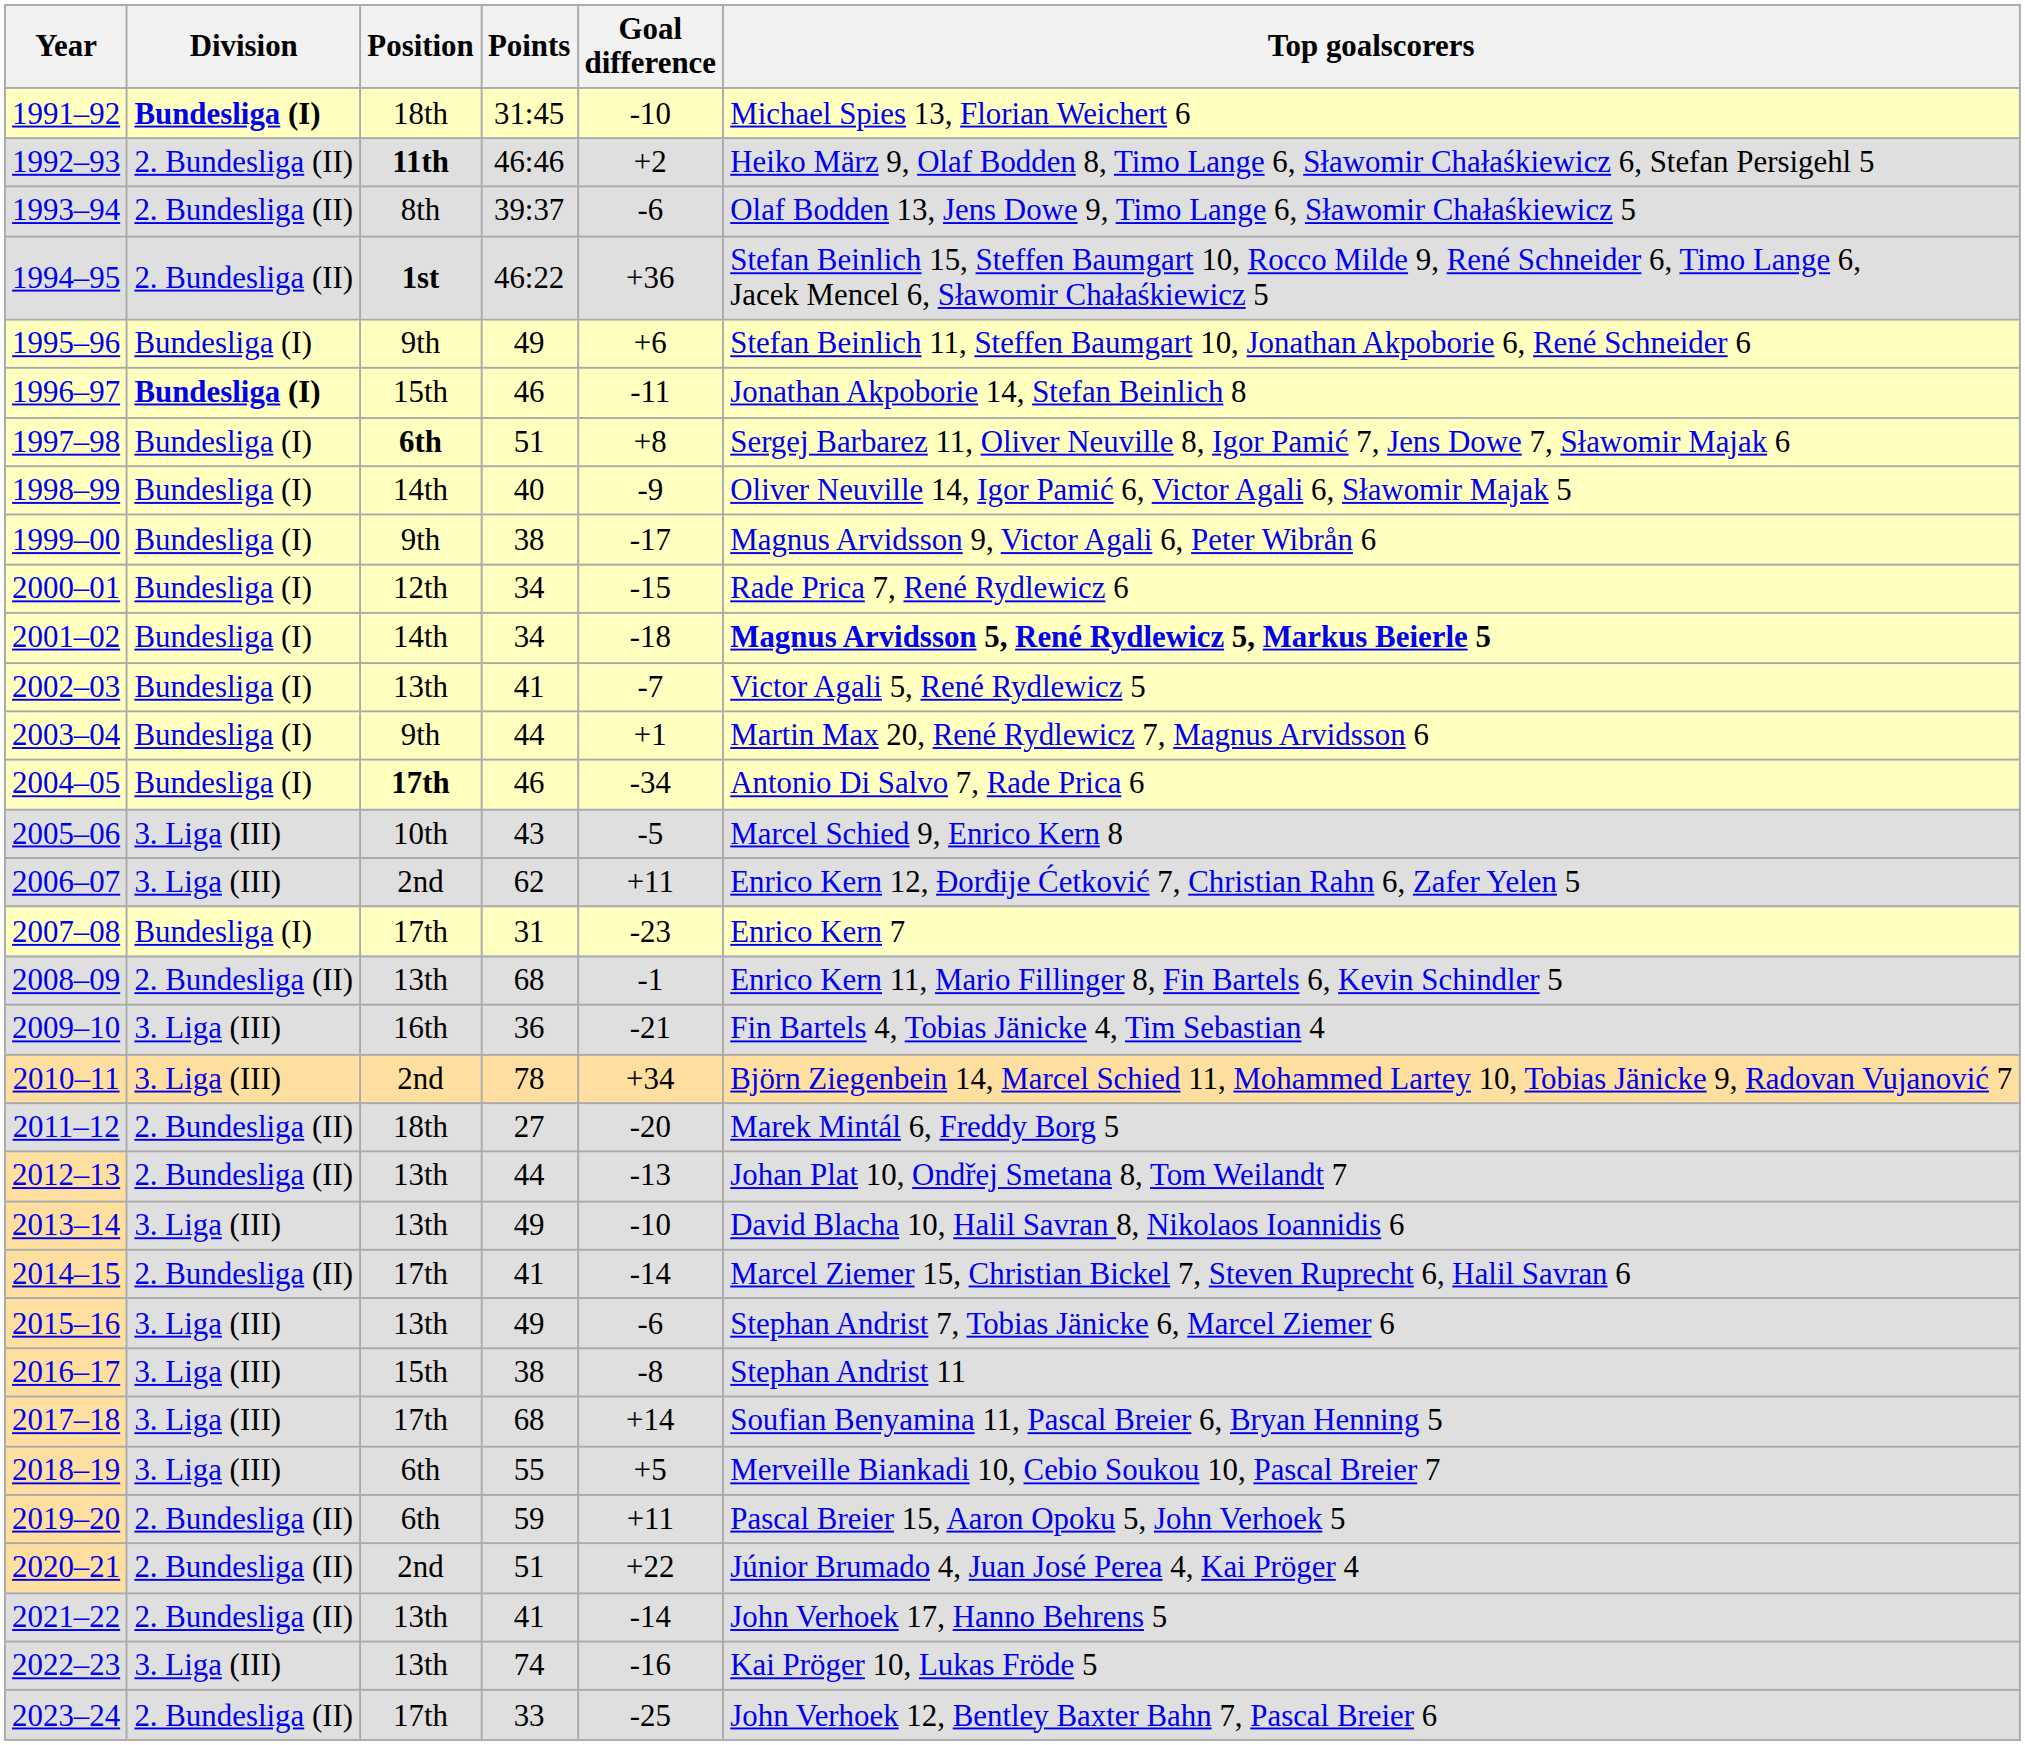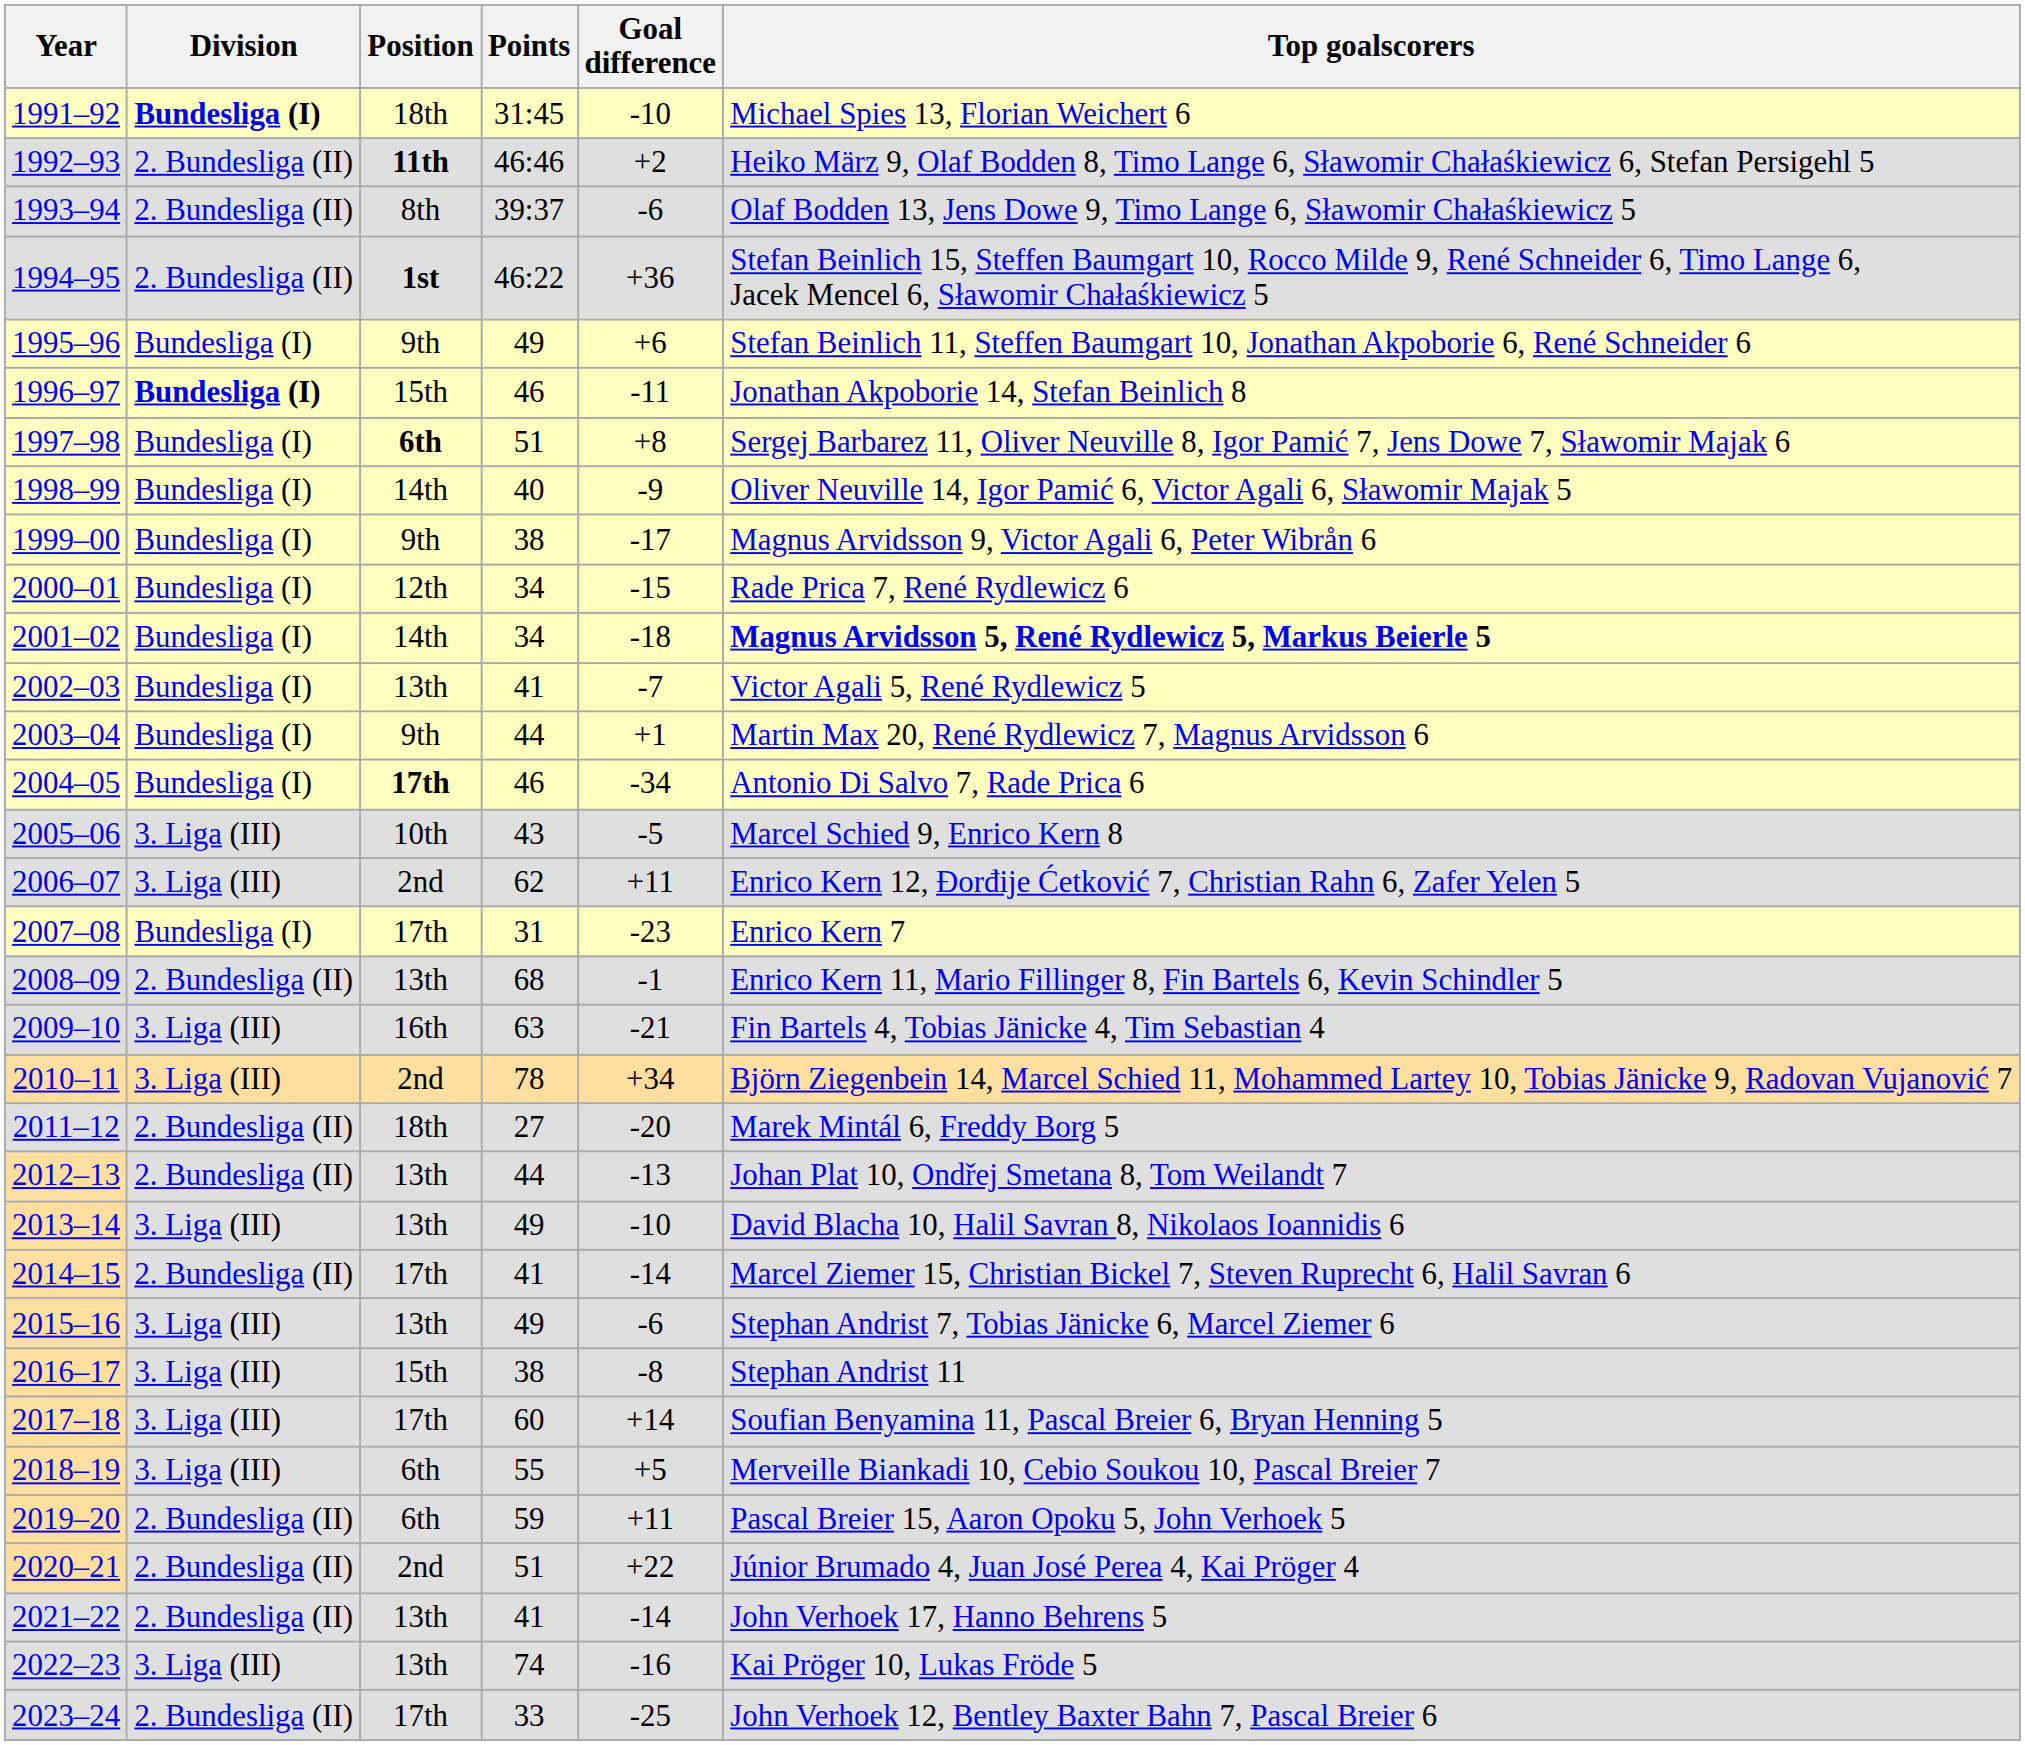2009–10 | Points: 36 -> 63
2017–18 | Points: 68 -> 60
